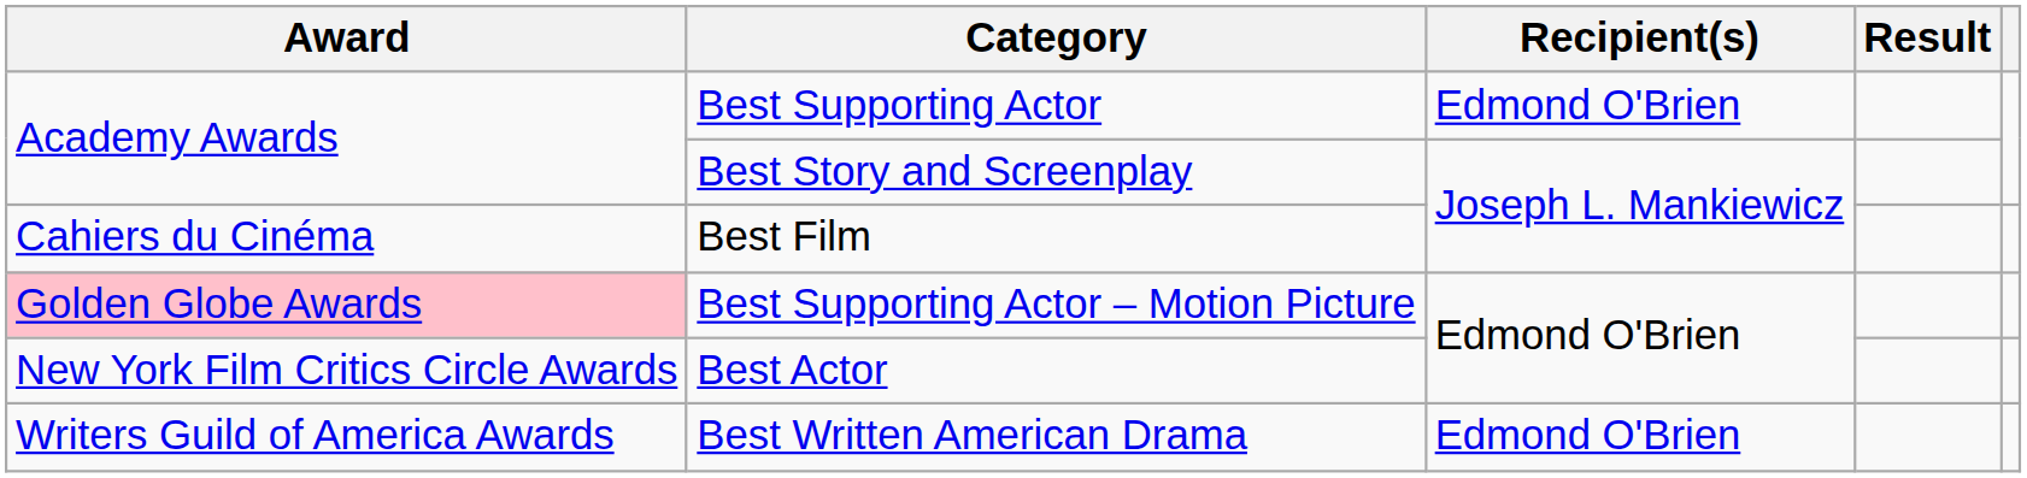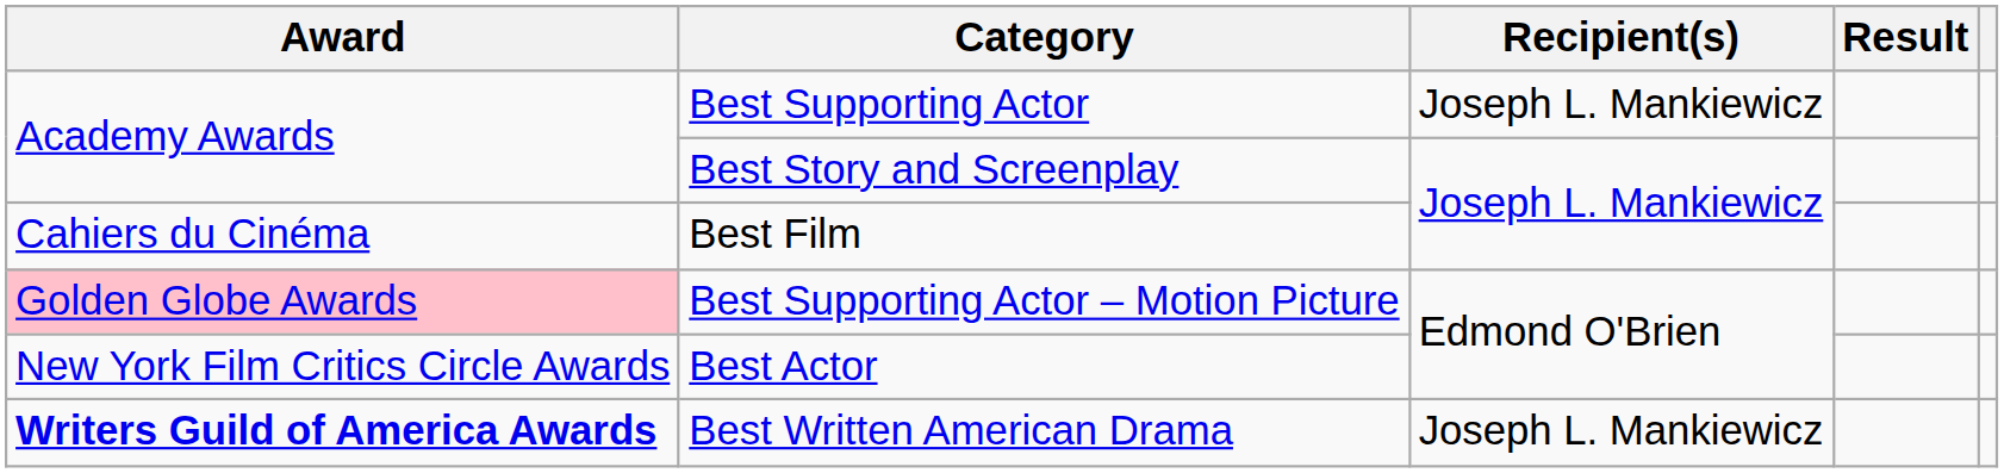Best Supporting Actor | Recipient(s): Edmond O'Brien -> Joseph L. Mankiewicz
Best Written American Drama | Award: normal -> bold
Best Written American Drama | Recipient(s): Edmond O'Brien -> Joseph L. Mankiewicz
